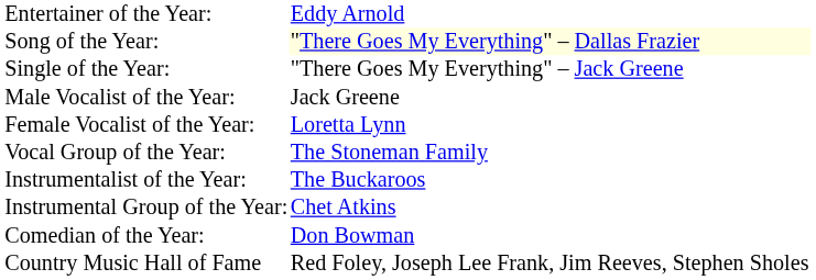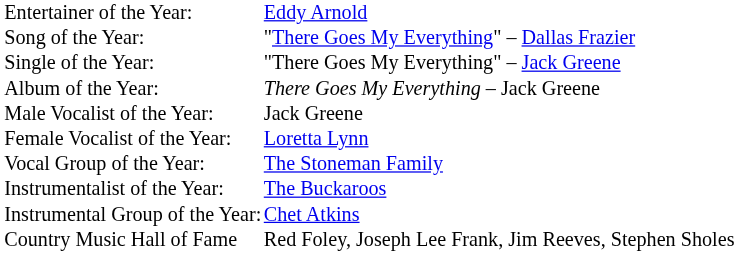Song of the Year: | column 2: lightyellow background -> no background
+ row: Album of the Year: | There Goes My Everything – Jack Greene
- row: Comedian of the Year: | Don Bowman
